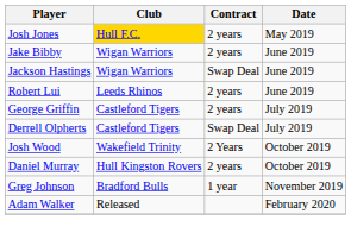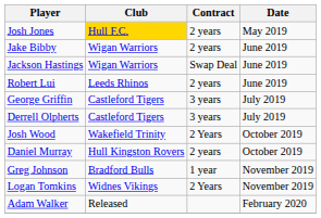George Griffin | Contract: 2 years -> 3 years
Derrell Olpherts | Contract: Swap Deal -> 3 years
+ row: Logan Tomkins | Widnes Vikings | 2 Years | November 2019
